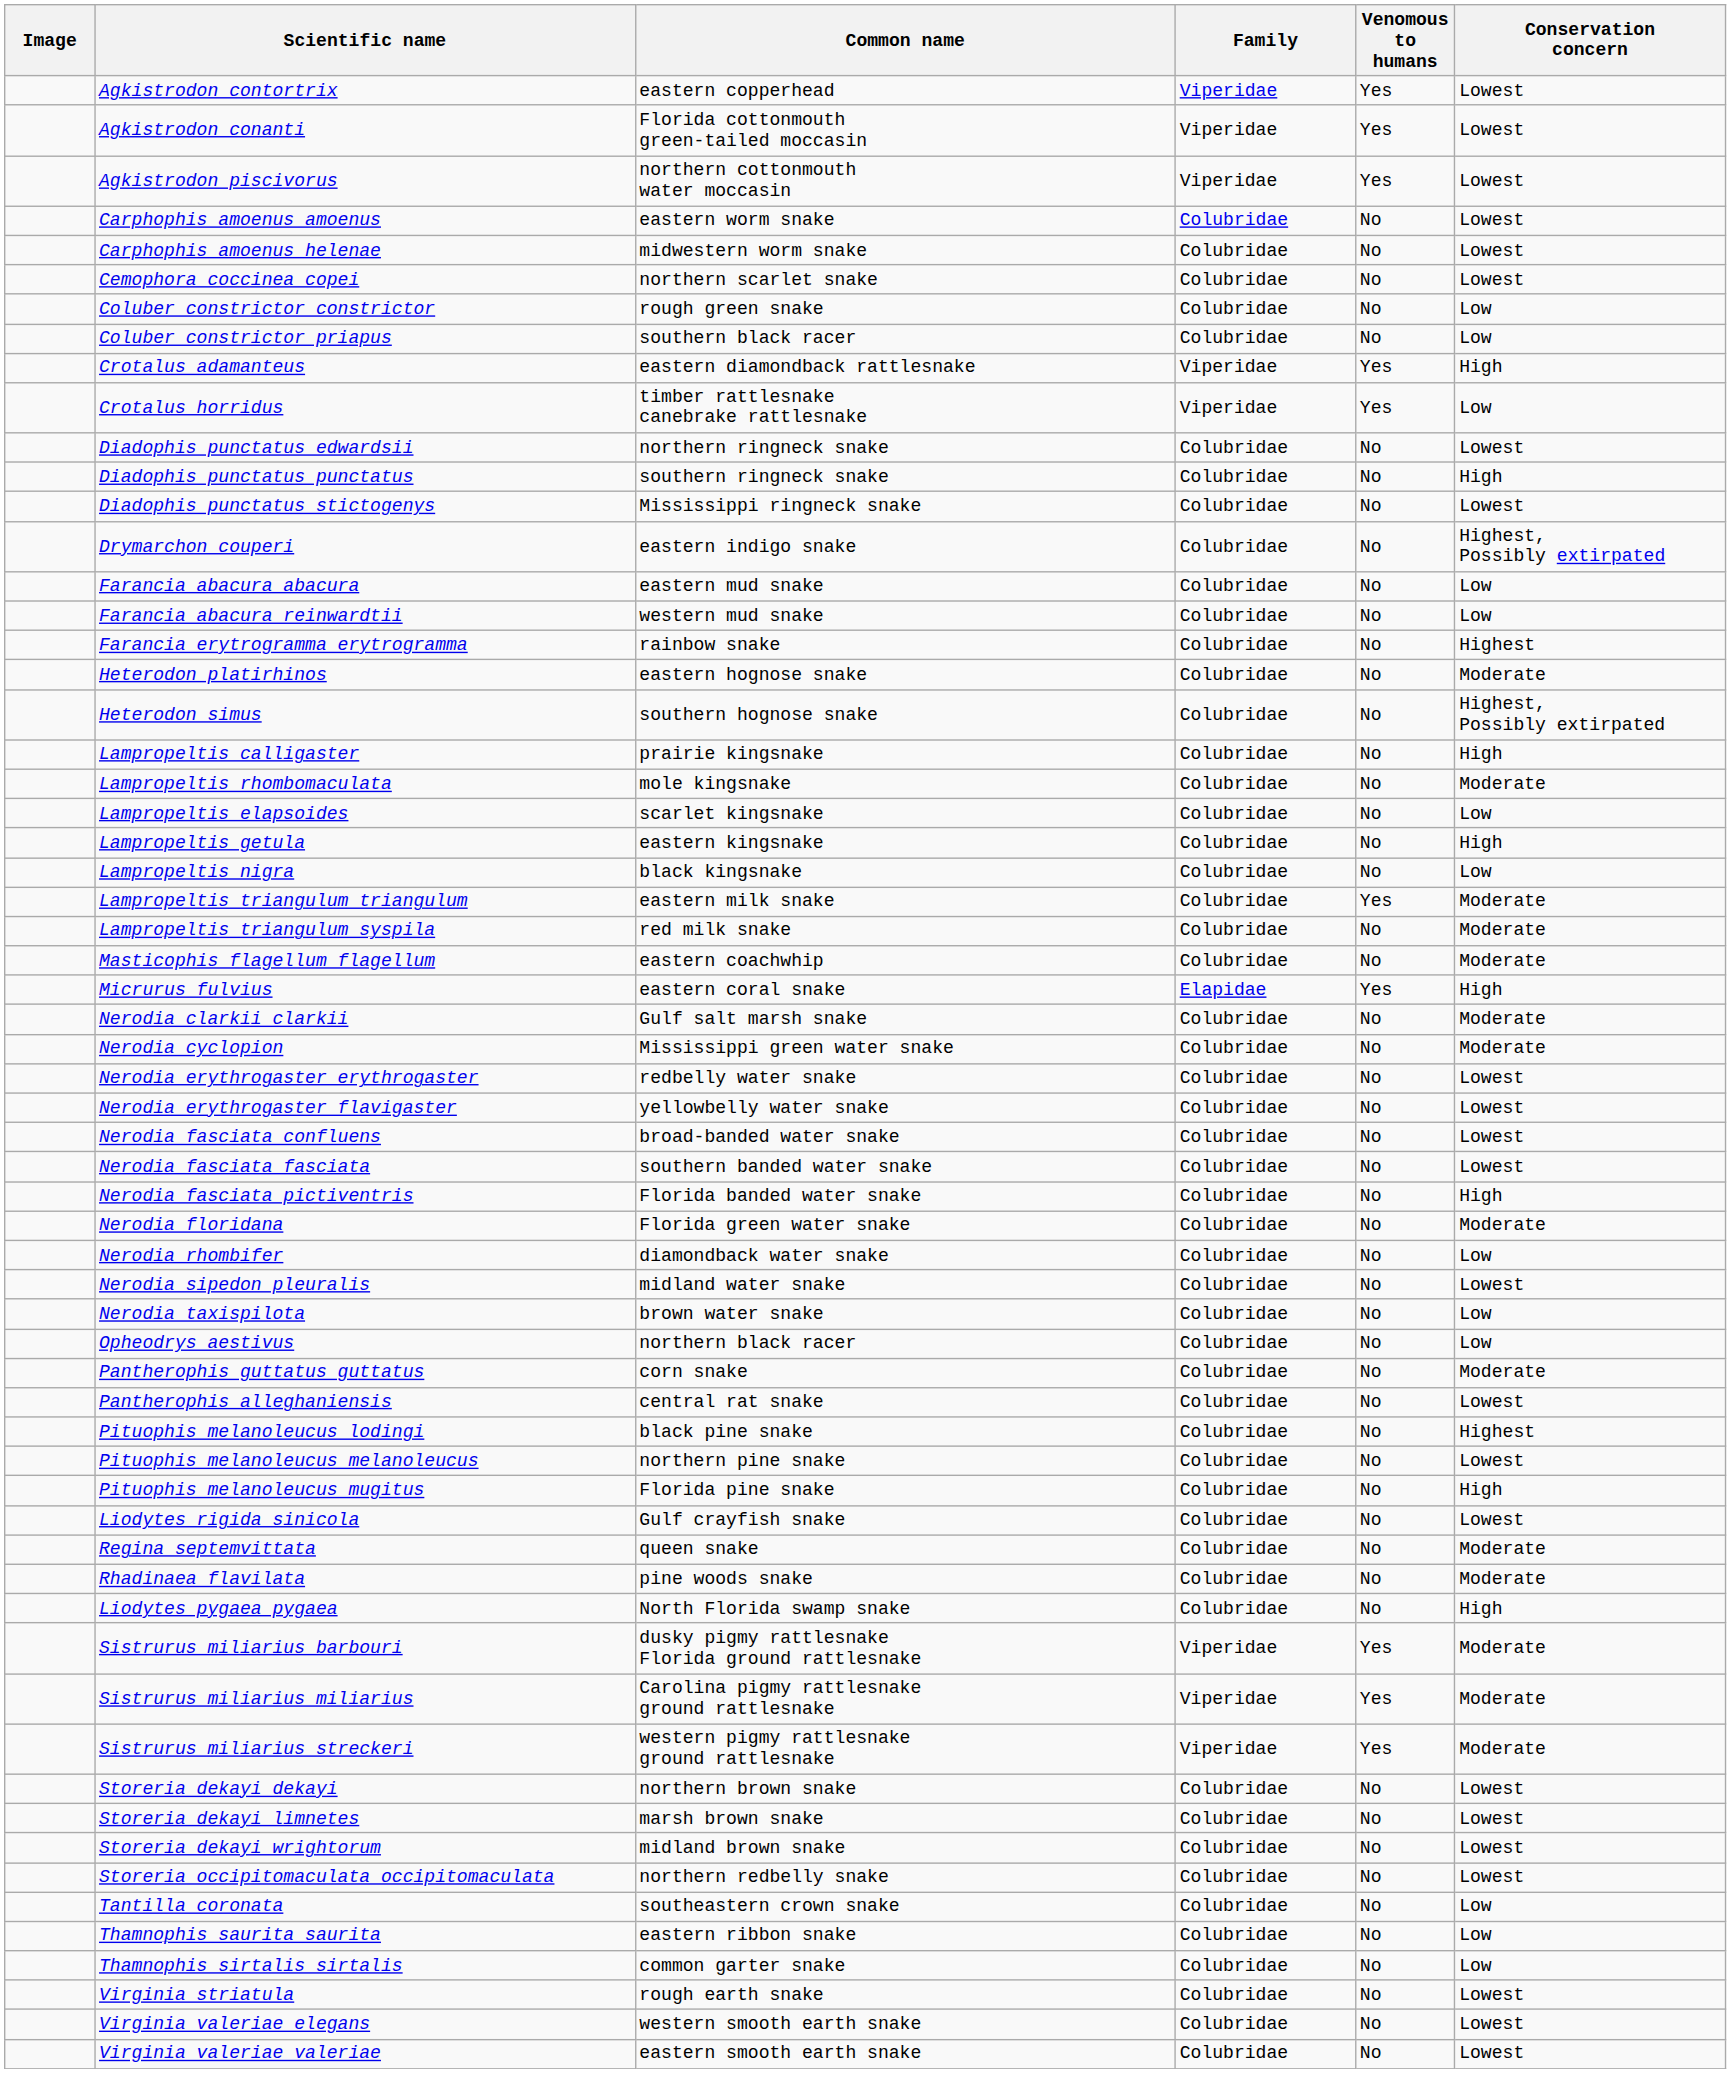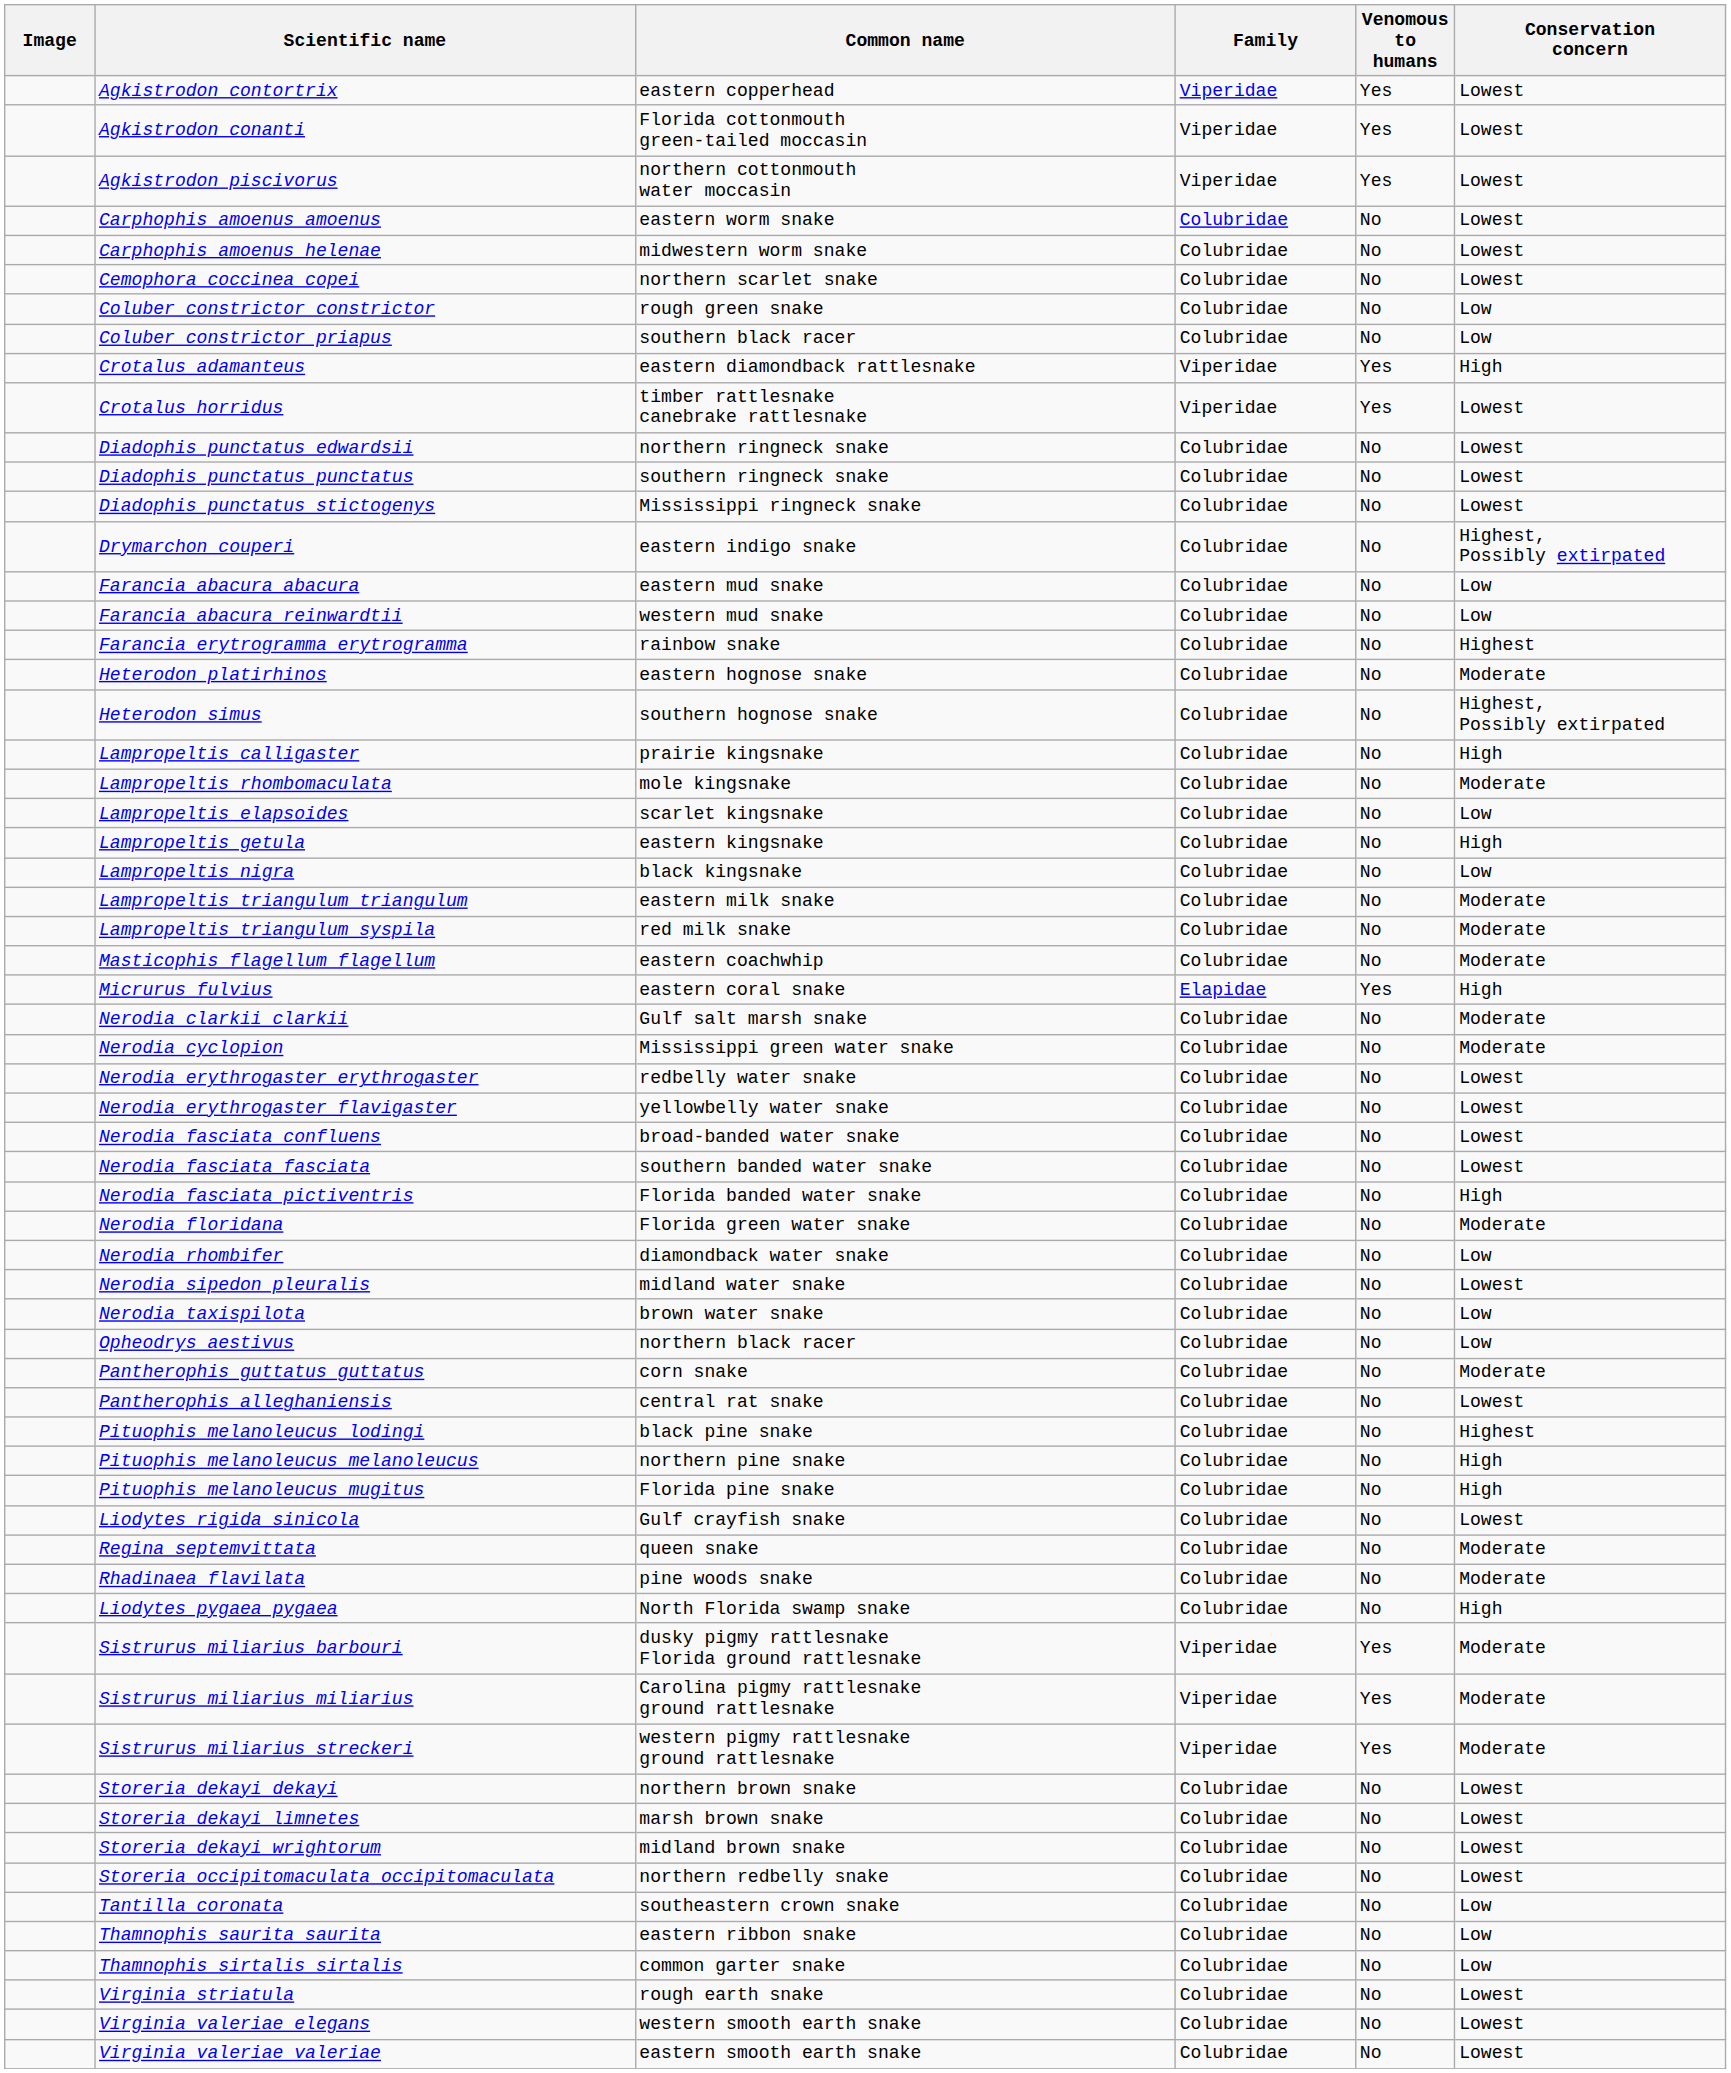Crotalus horridus | Conservation concern: Low -> Lowest
Diadophis punctatus punctatus | Conservation concern: High -> Lowest
Lampropeltis triangulum triangulum | Venomous to humans: Yes -> No
Pituophis melanoleucus melanoleucus | Conservation concern: Lowest -> High
